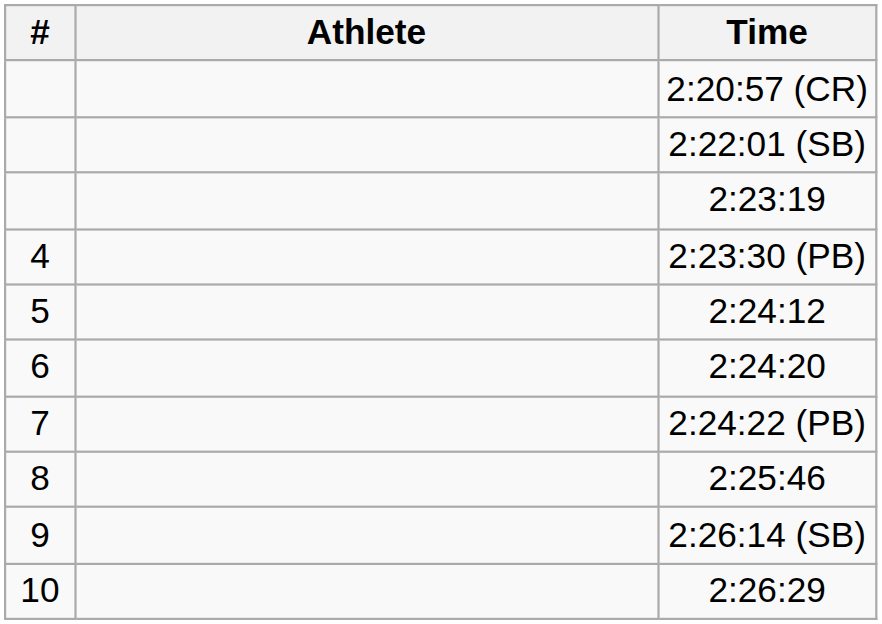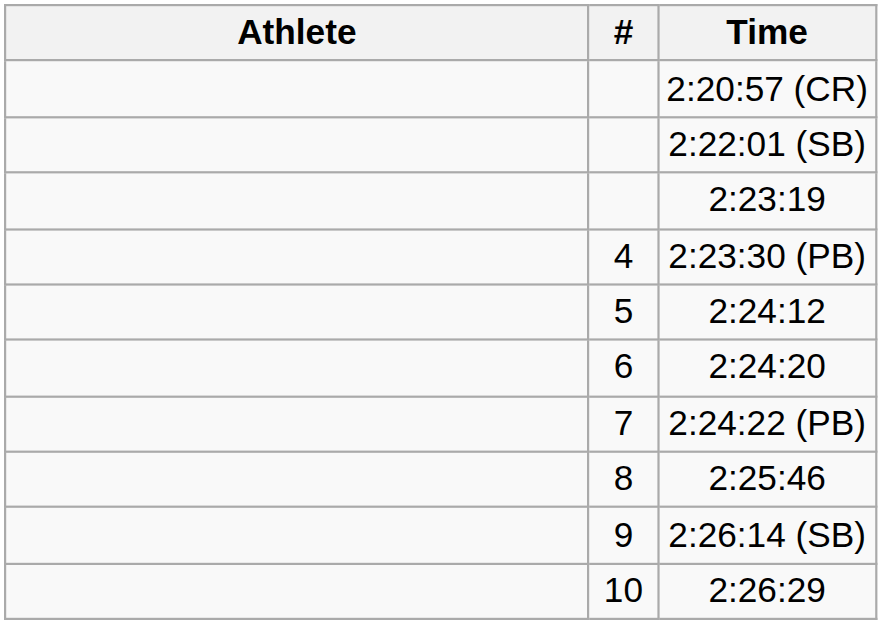columns swapped: # <-> Athlete
